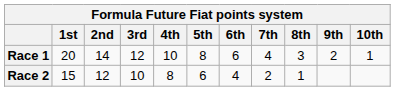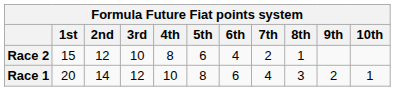rows swapped: Race 1 <-> Race 2
